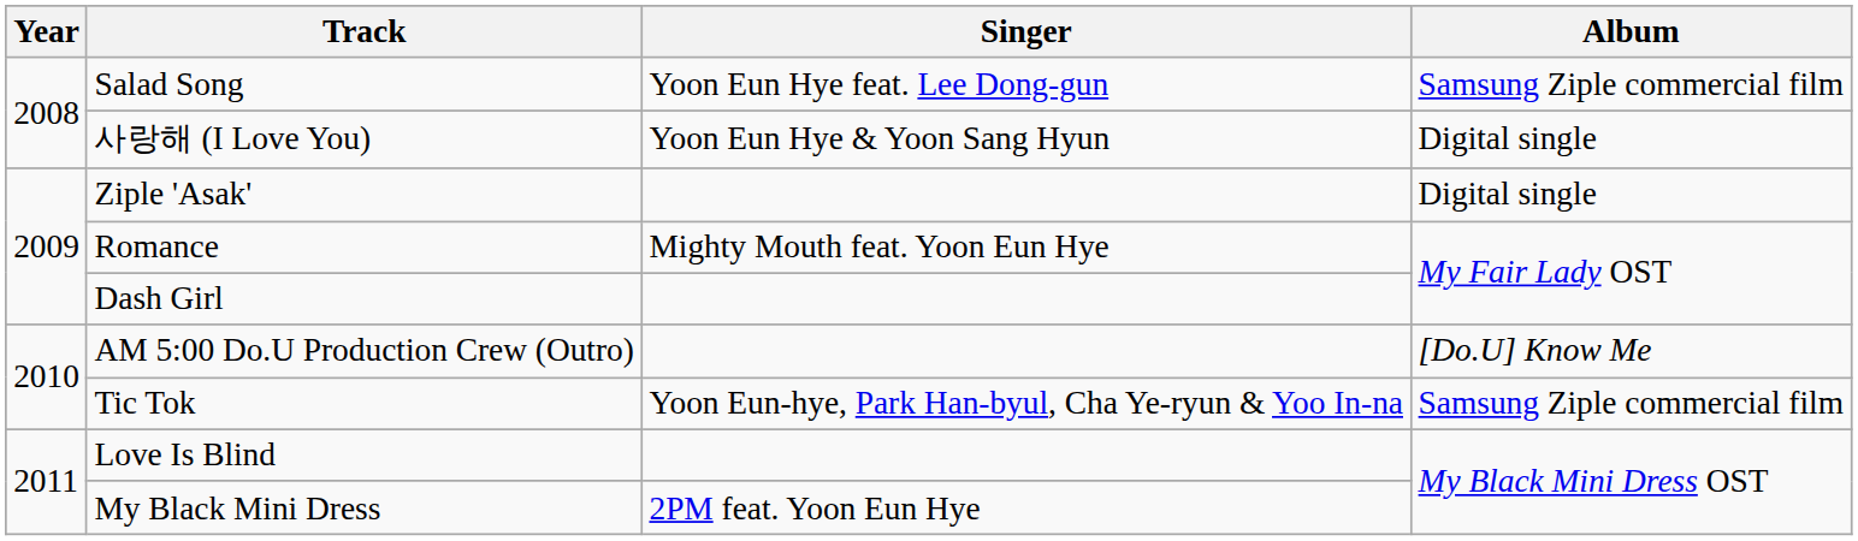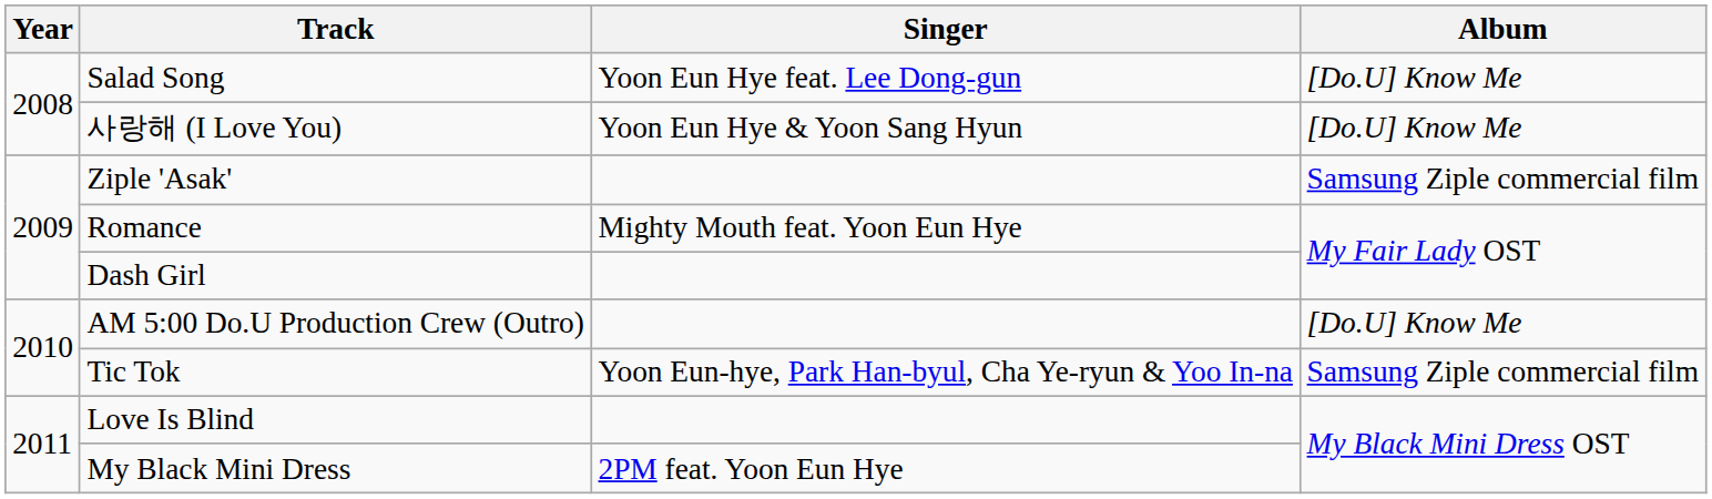Salad Song | Album: Samsung Ziple commercial film -> [Do.U] Know Me
사랑해 (I Love You) | Album: Digital single -> [Do.U] Know Me
Ziple 'Asak' | Album: Digital single -> Samsung Ziple commercial film
